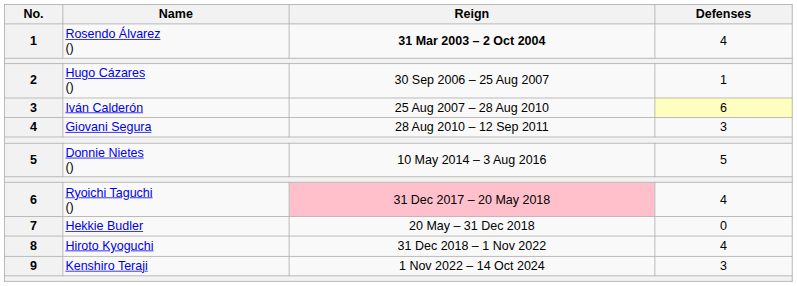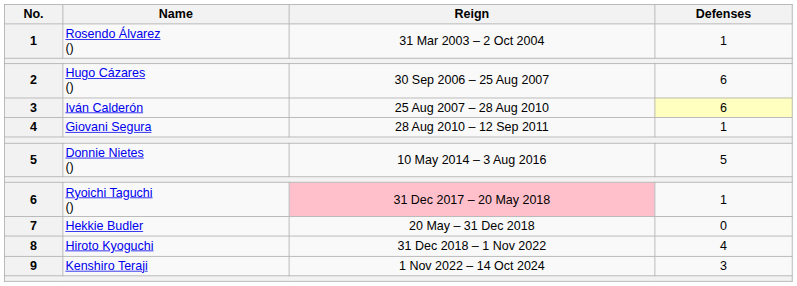Rosendo Álvarez () | Reign: bold -> normal
Rosendo Álvarez () | Defenses: 4 -> 1
Hugo Cázares () | Defenses: 1 -> 6
Giovani Segura | Defenses: 3 -> 1
Ryoichi Taguchi () | Defenses: 4 -> 1
